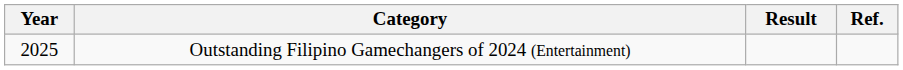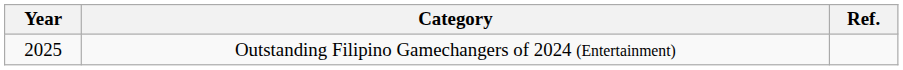- column: Result
